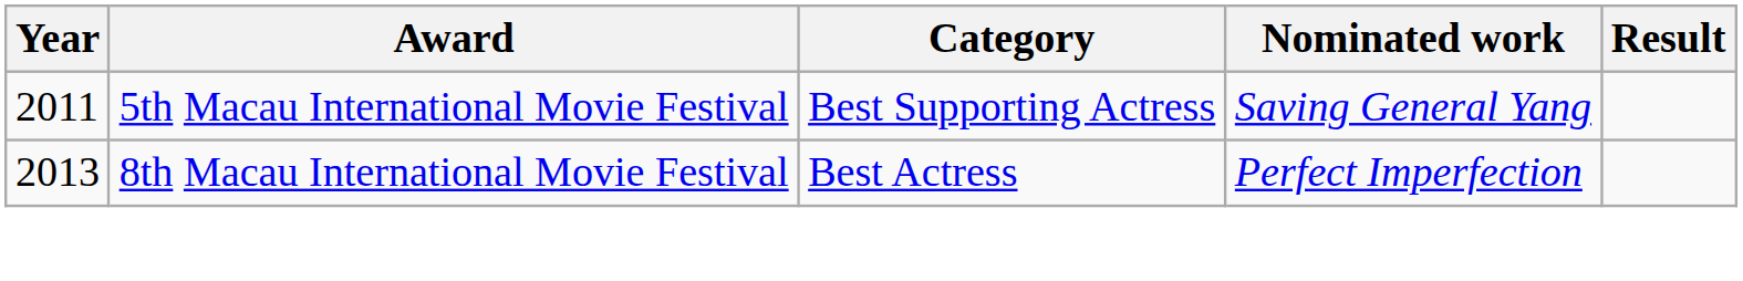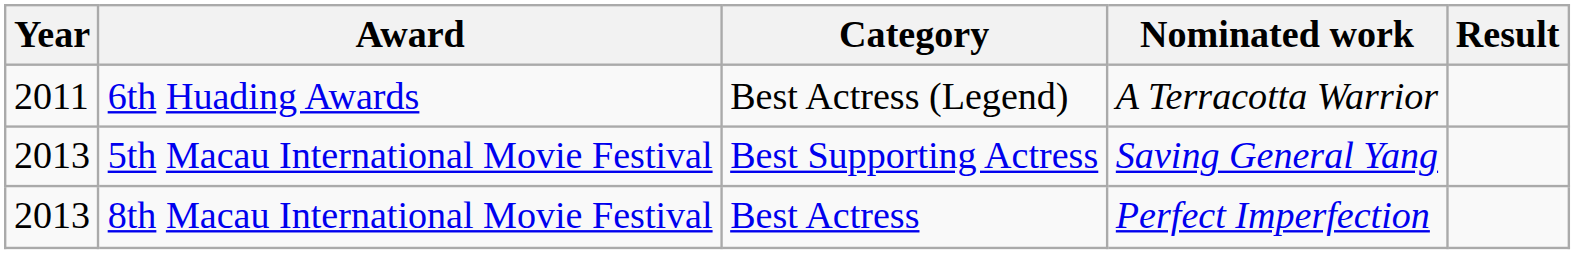+ row: 2011 | 6th Huading Awards | Best Actress (Legend) | A Terracotta Warrior
5th Macau International Movie Festival | Year: 2011 -> 2013
